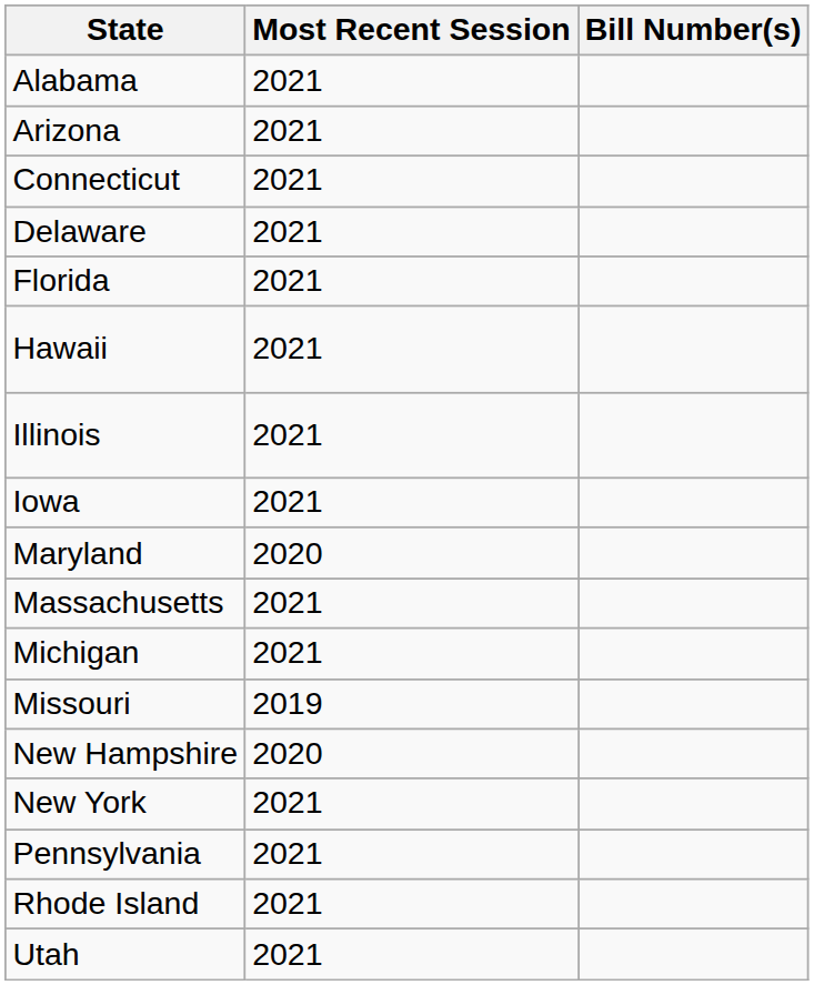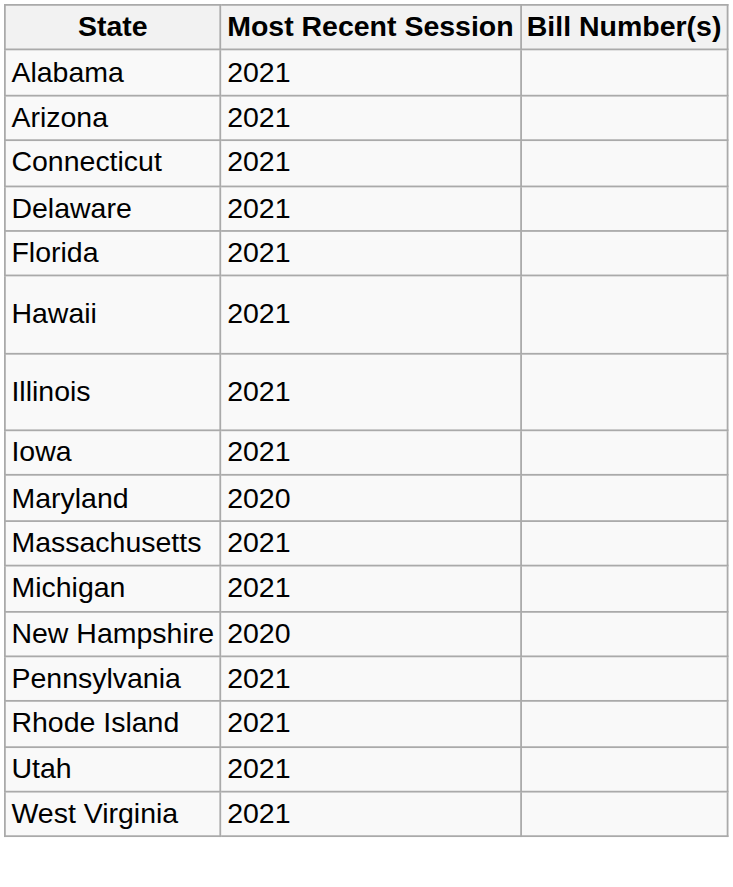- row: Missouri | 2019
- row: New York | 2021
+ row: West Virginia | 2021
